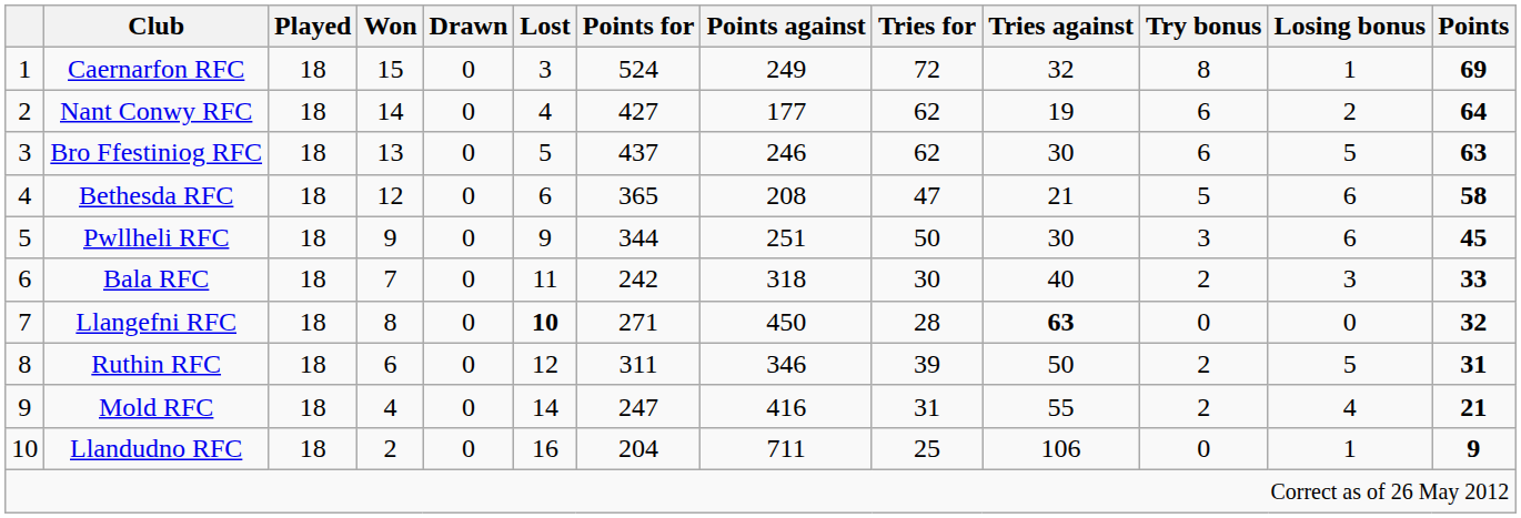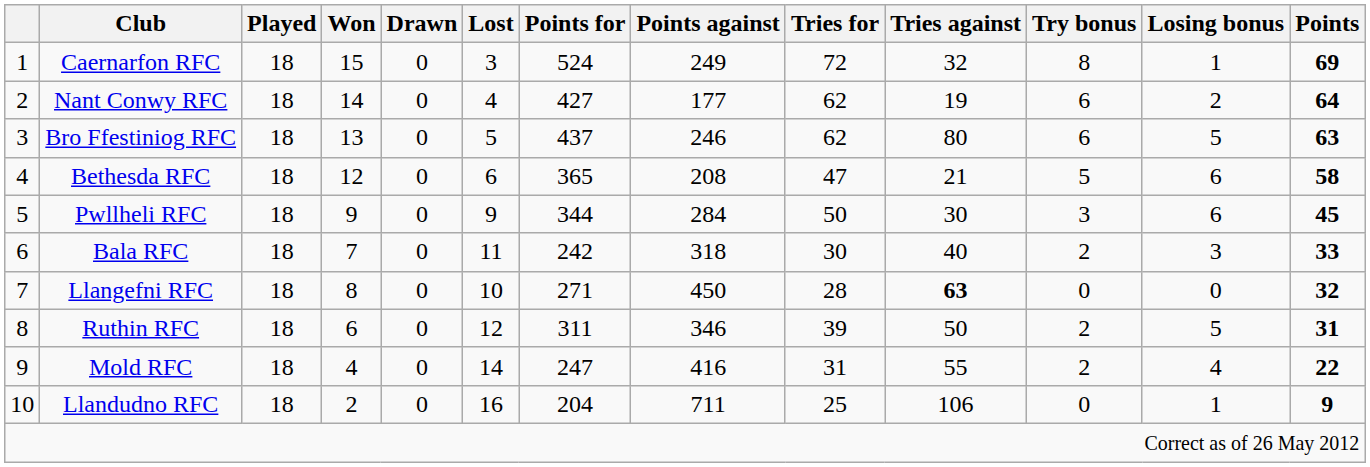Bro Ffestiniog RFC | Tries against: 30 -> 80
Pwllheli RFC | Points against: 251 -> 284
Llangefni RFC | Lost: bold -> normal
Mold RFC | Points: 21 -> 22
